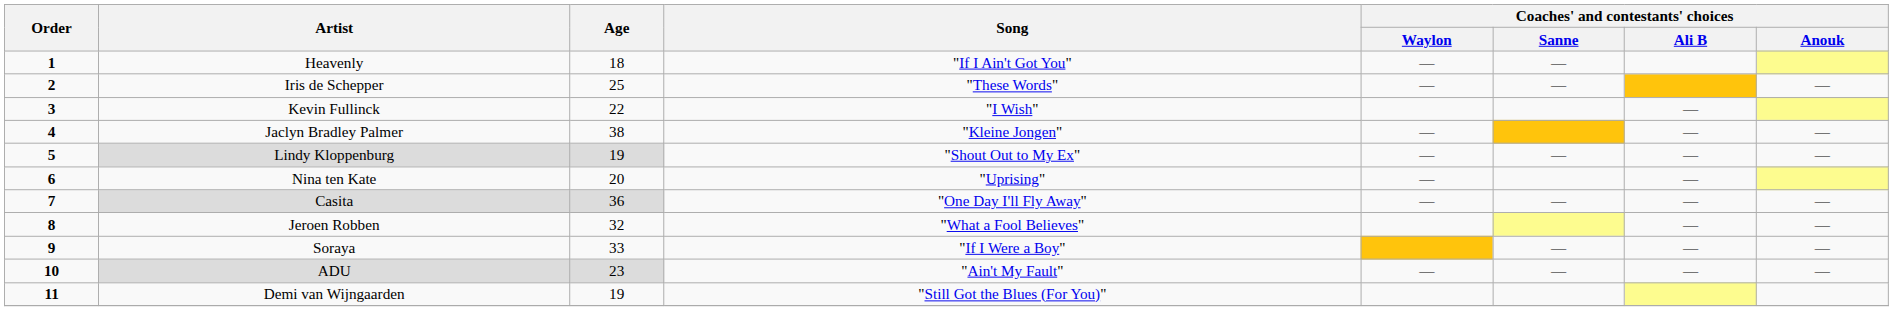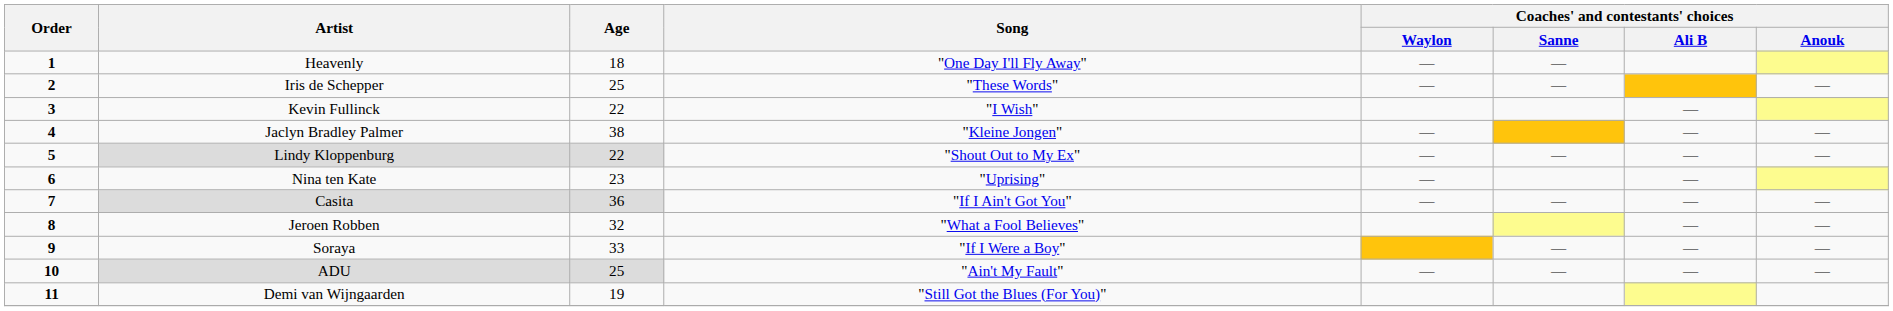Heavenly | Song: "If I Ain't Got You" -> "One Day I'll Fly Away"
Lindy Kloppenburg | Age: 19 -> 22
Nina ten Kate | Age: 20 -> 23
Casita | Song: "One Day I'll Fly Away" -> "If I Ain't Got You"
ADU | Age: 23 -> 25
